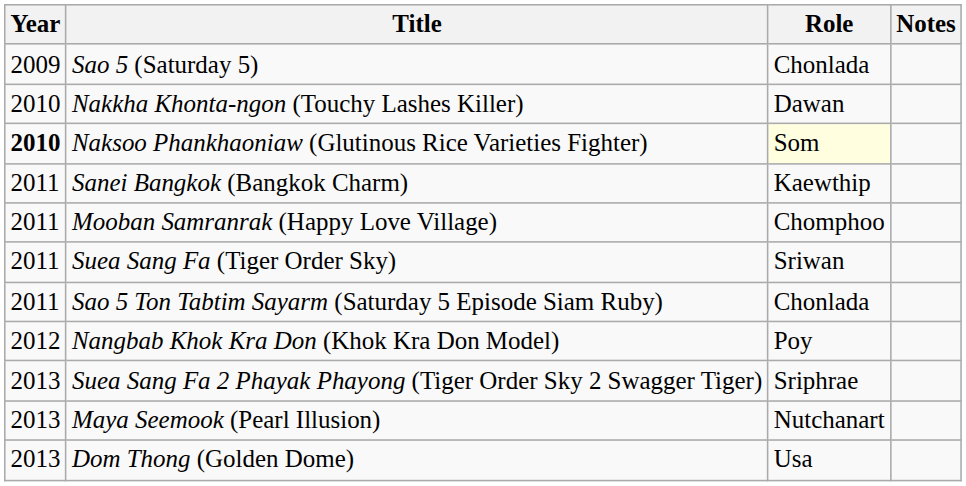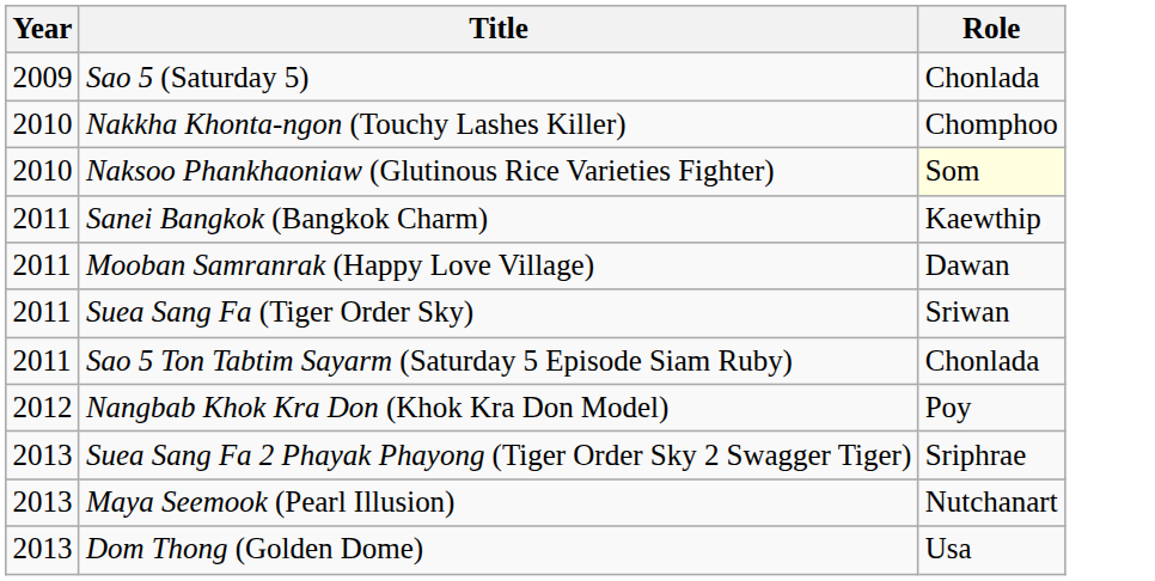- column: Notes
Nakkha Khonta-ngon (Touchy Lashes Killer) | Role: Dawan -> Chomphoo
Naksoo Phankhaoniaw (Glutinous Rice Varieties Fighter) | Year: bold -> normal
Mooban Samranrak (Happy Love Village) | Role: Chomphoo -> Dawan
